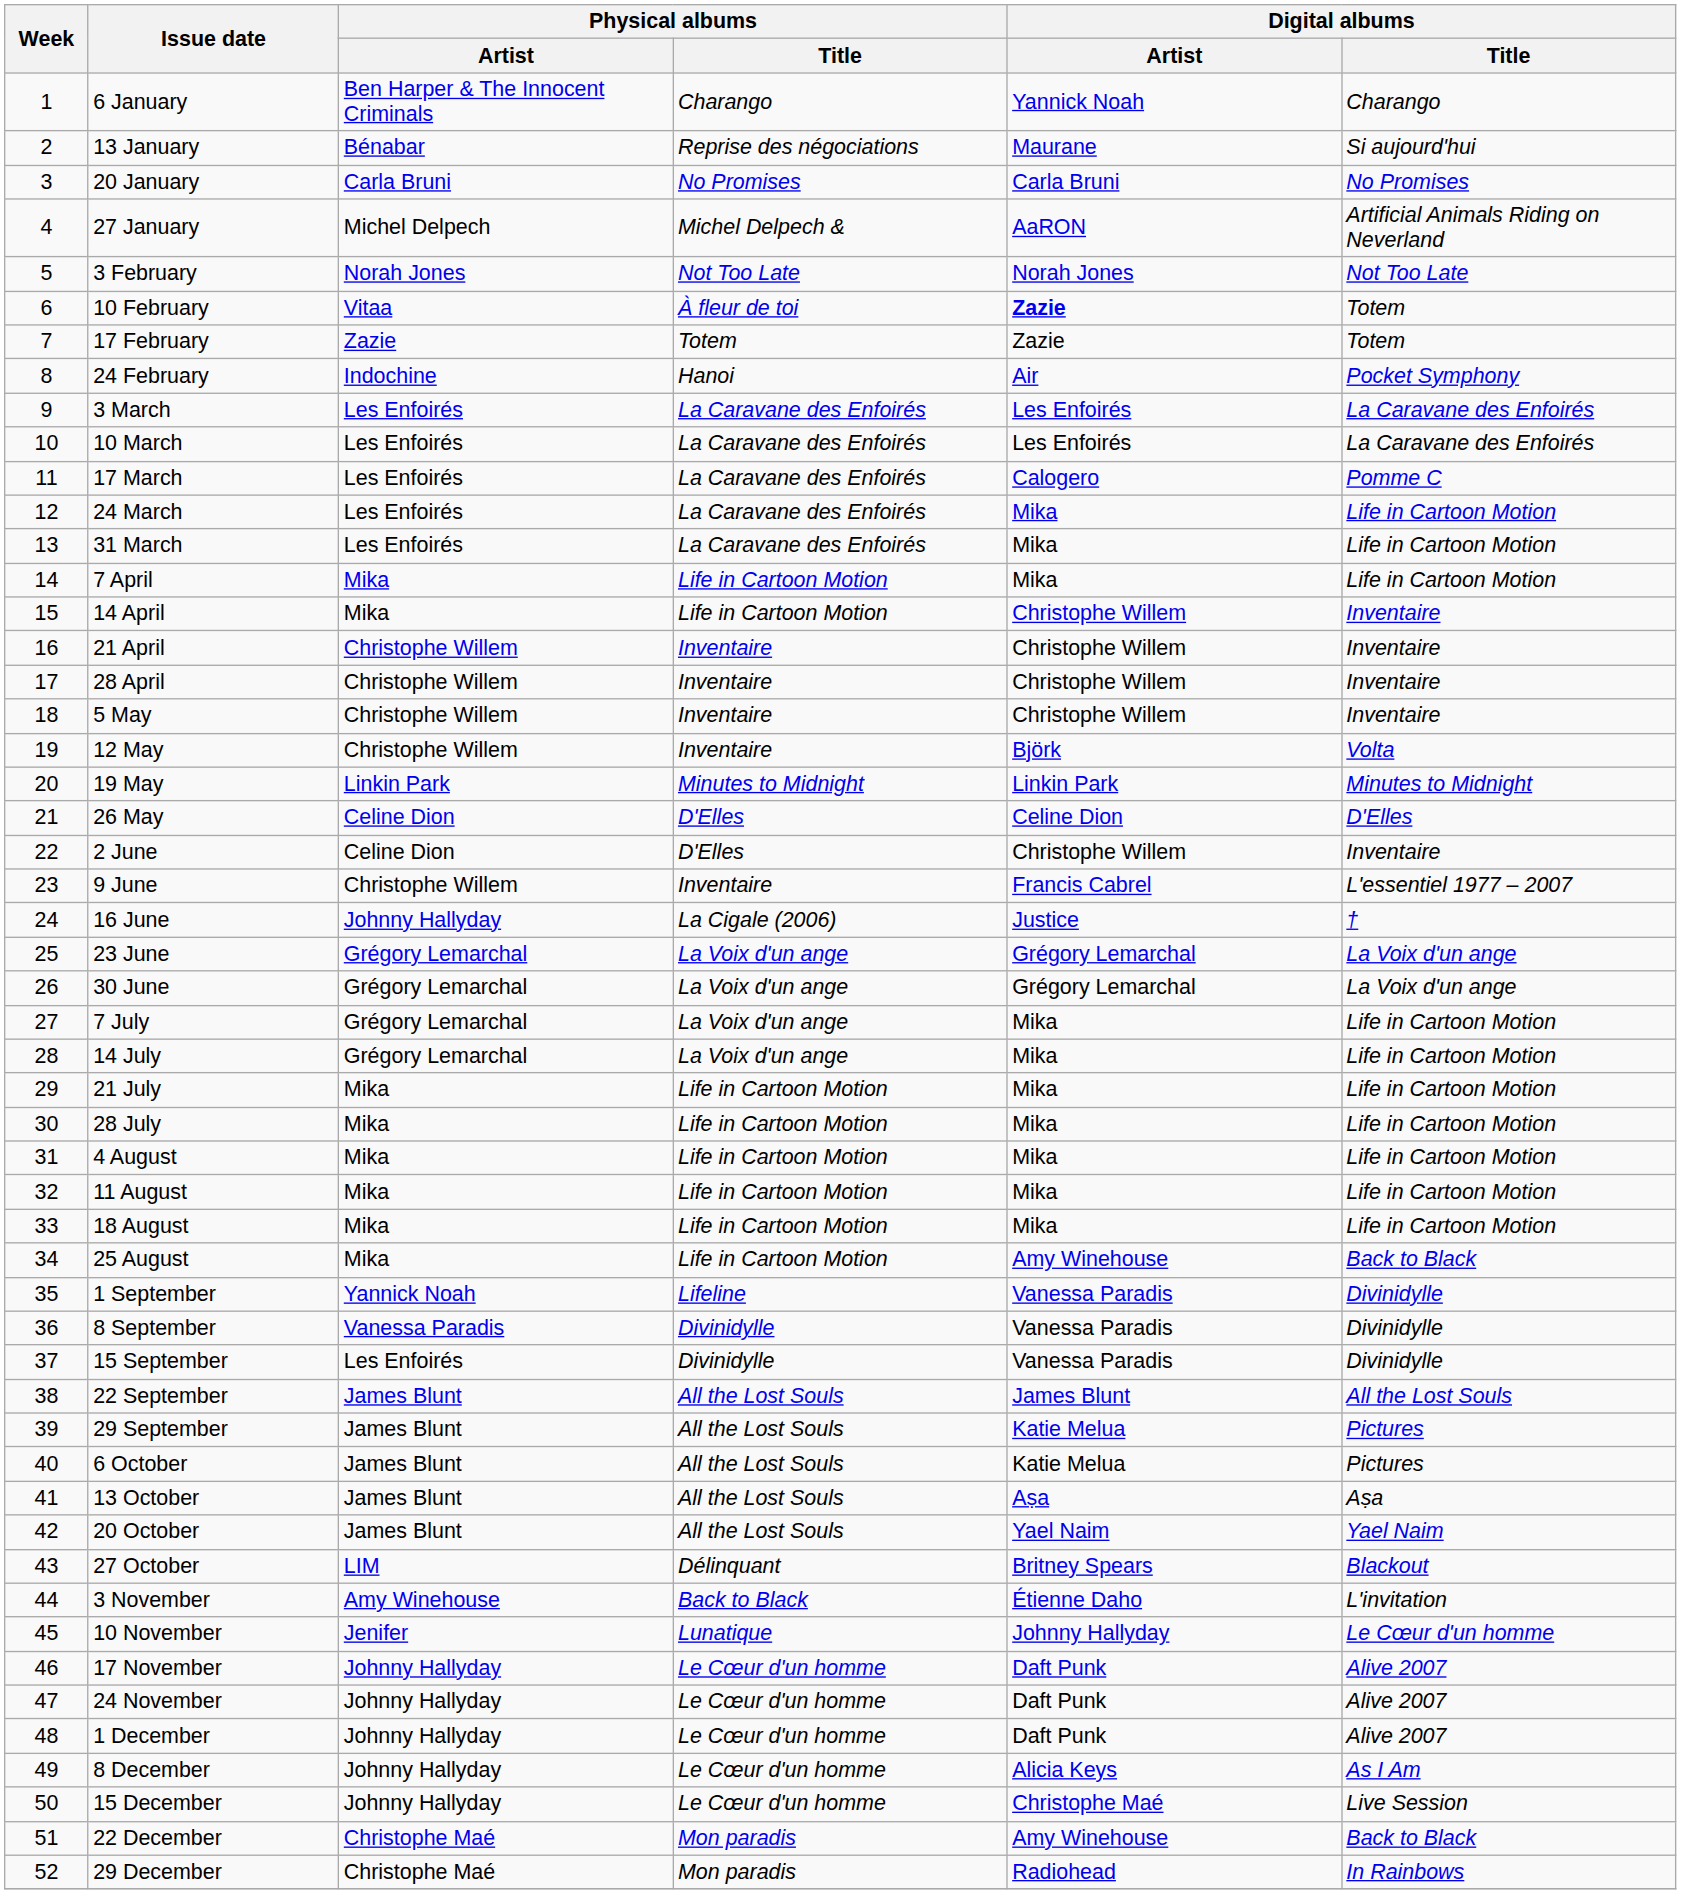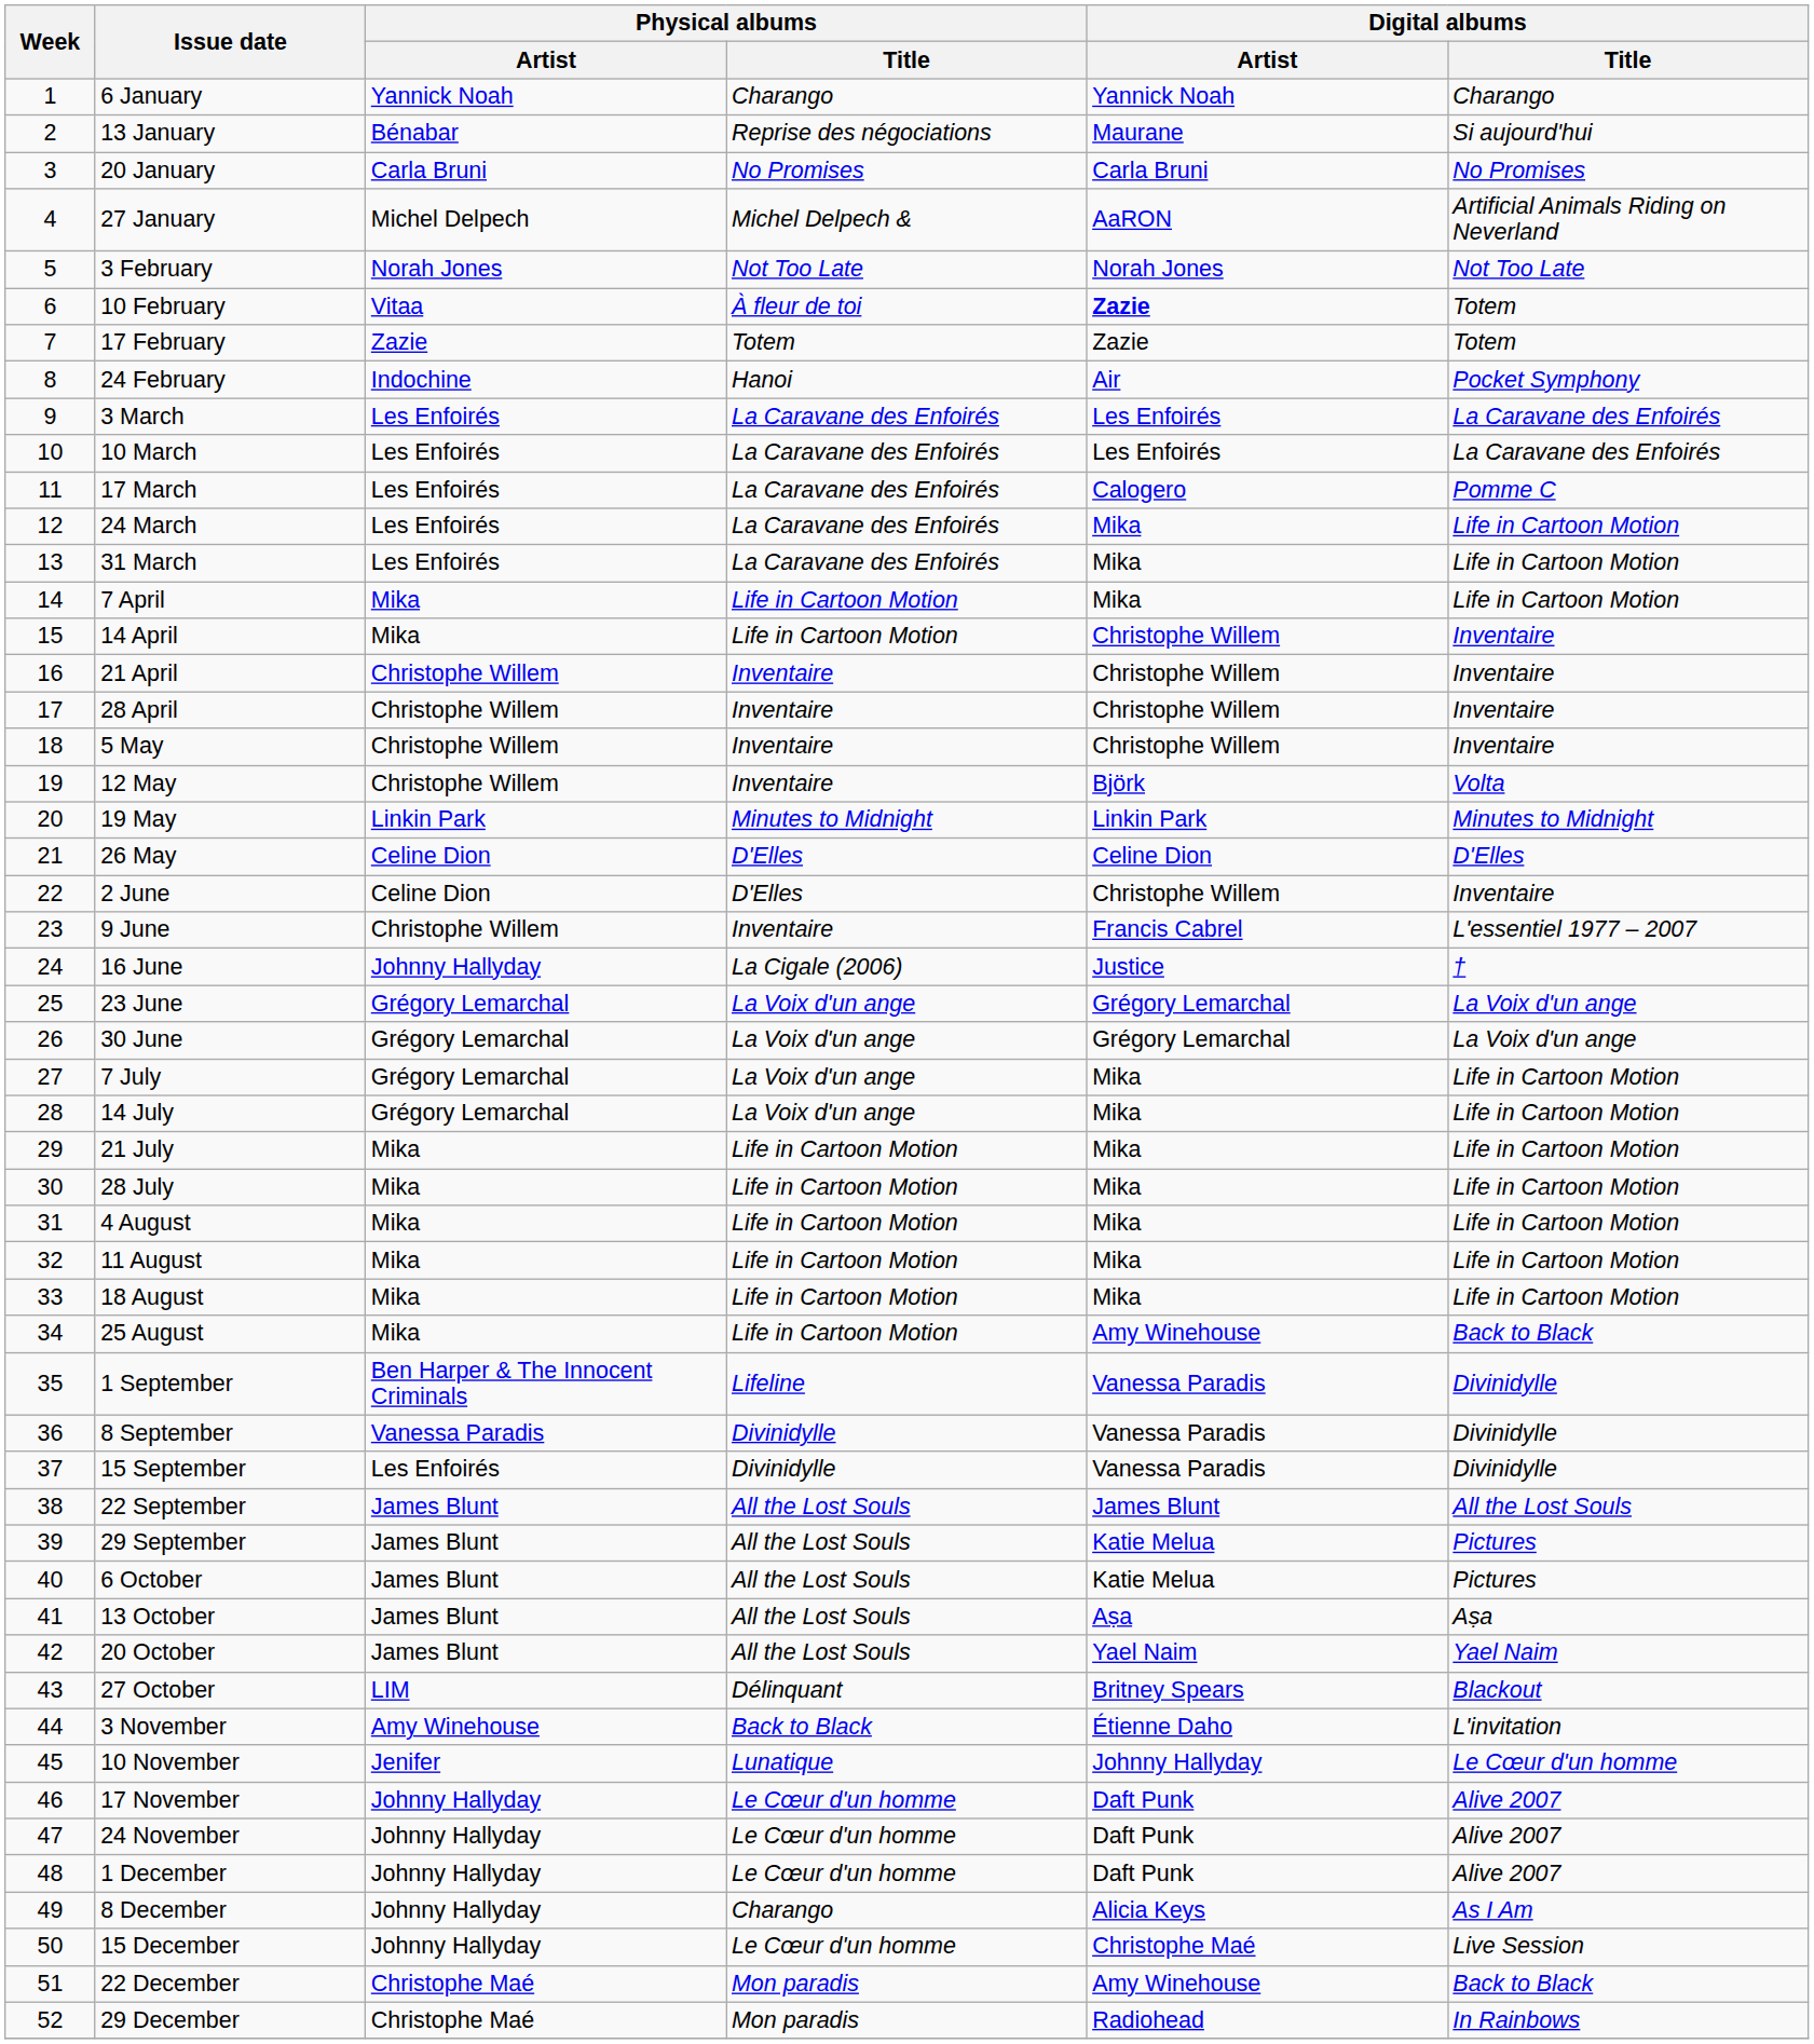6 January | Physical albums / Artist: Ben Harper & The Innocent Criminals -> Yannick Noah
1 September | Physical albums / Artist: Yannick Noah -> Ben Harper & The Innocent Criminals
8 December | Physical albums / Title: Le Cœur d'un homme -> Charango
